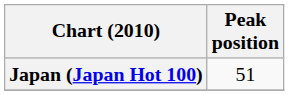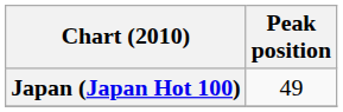Japan (Japan Hot 100) | Peak position: 51 -> 49
